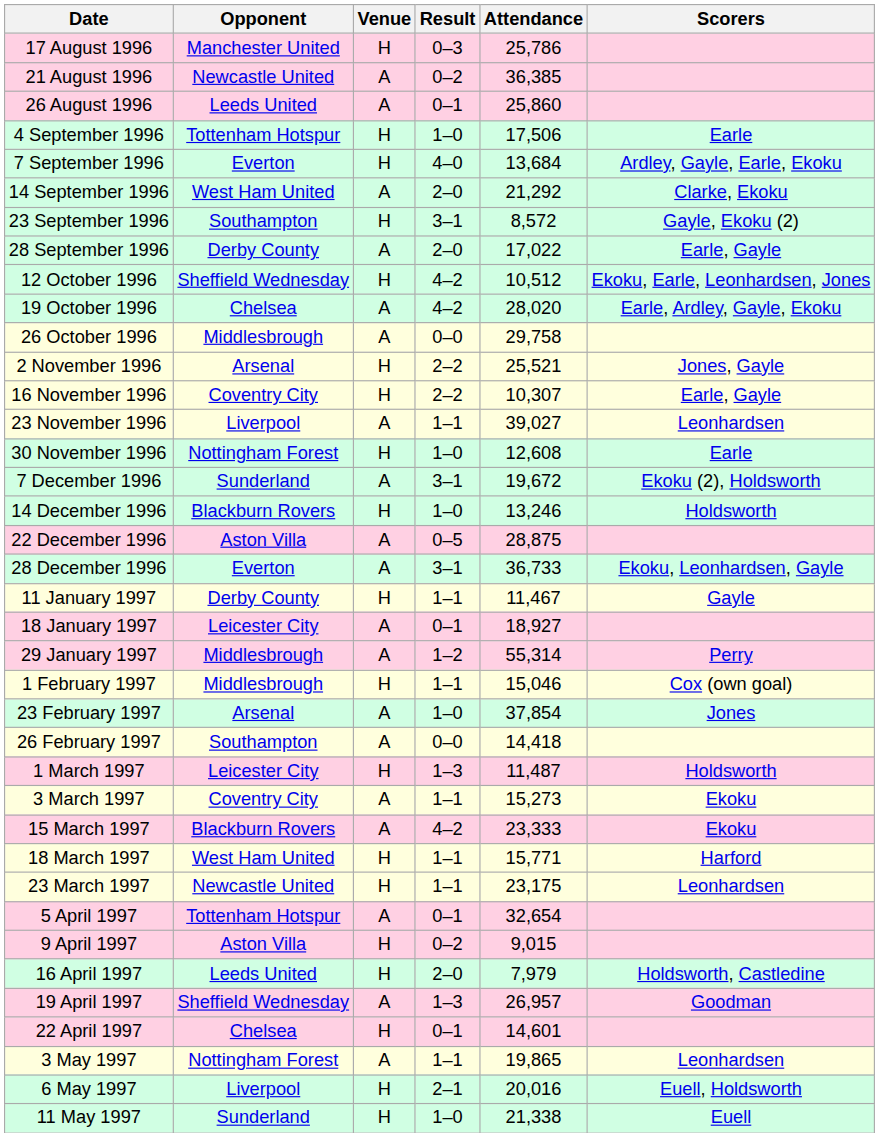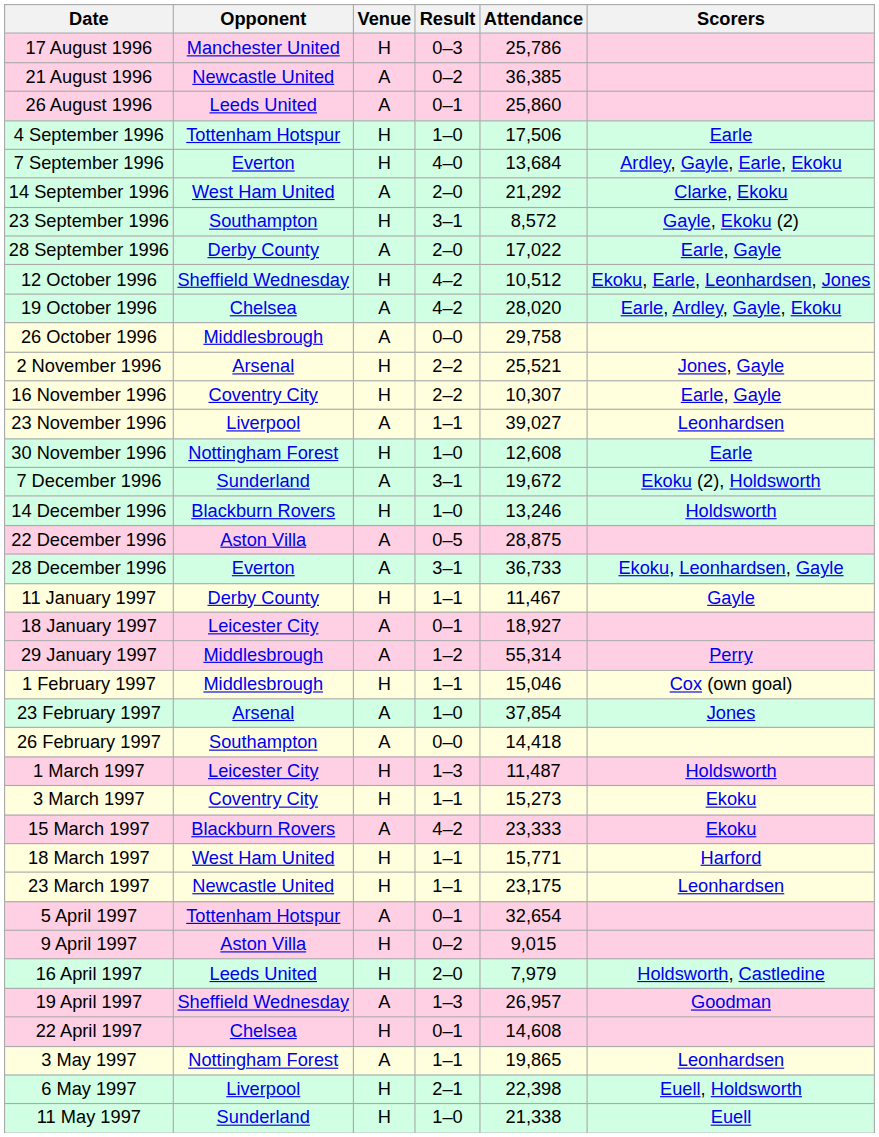3 March 1997 | Venue: A -> H
22 April 1997 | Attendance: 14,601 -> 14,608
6 May 1997 | Attendance: 20,016 -> 22,398
